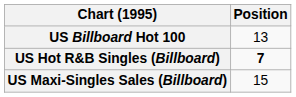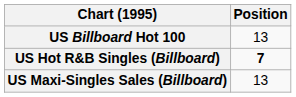US Maxi-Singles Sales (Billboard) | Position: 15 -> 13
